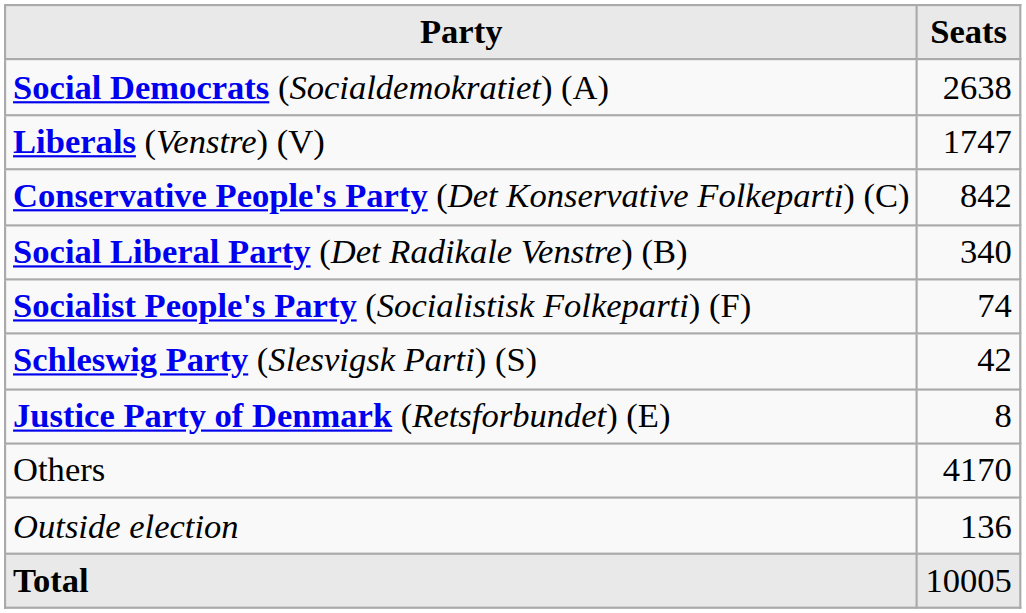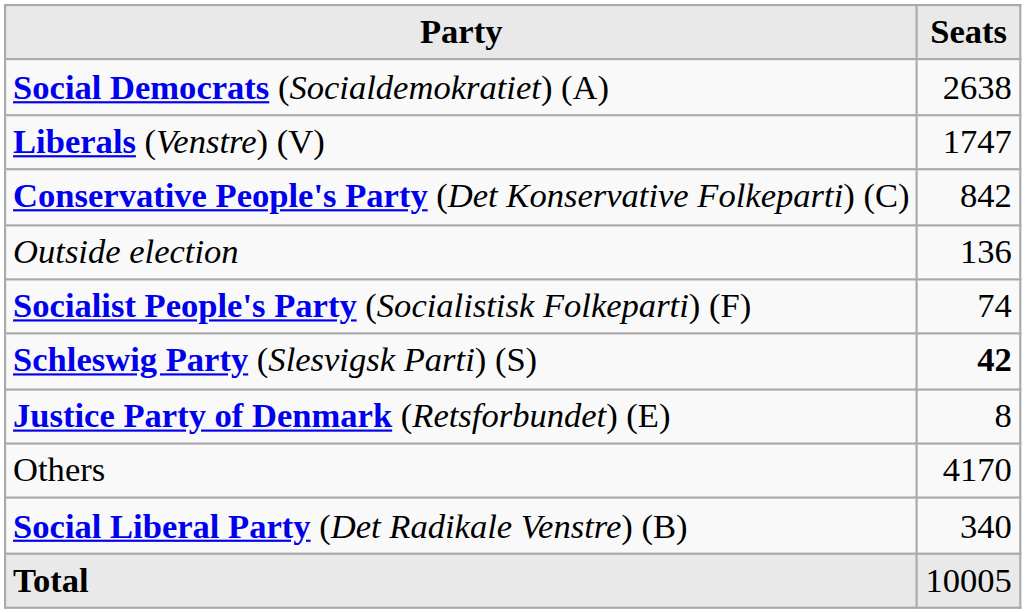rows swapped: Social Liberal Party (Det Radikale Venstre) (B) <-> Outside election
Schleswig Party (Slesvigsk Parti) (S) | Seats: normal -> bold
